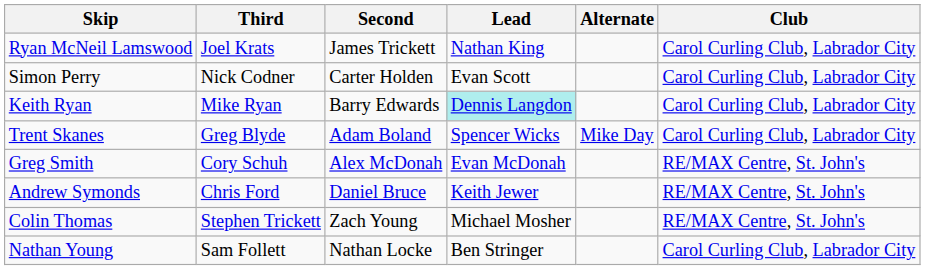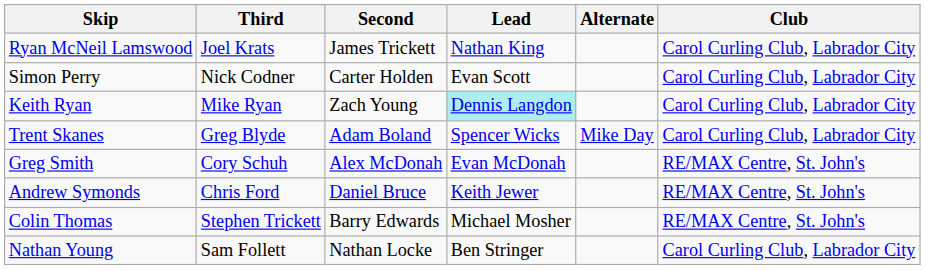Keith Ryan | Second: Barry Edwards -> Zach Young
Colin Thomas | Second: Zach Young -> Barry Edwards
